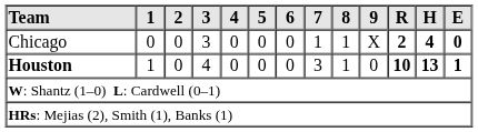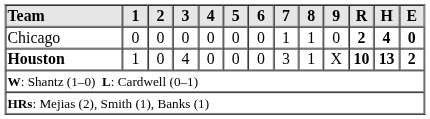Chicago | 3: 3 -> 0
Chicago | 9: X -> 0
Houston | 9: 0 -> X
Houston | E: 1 -> 2
